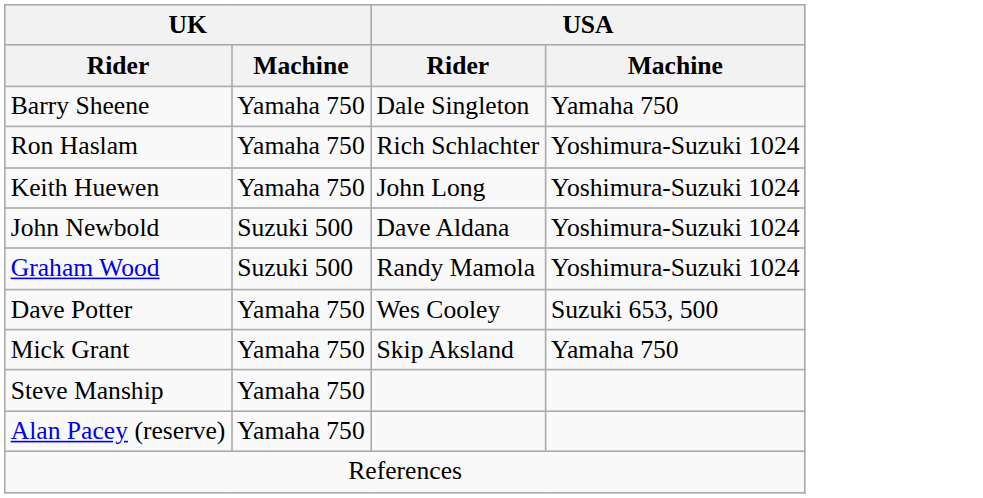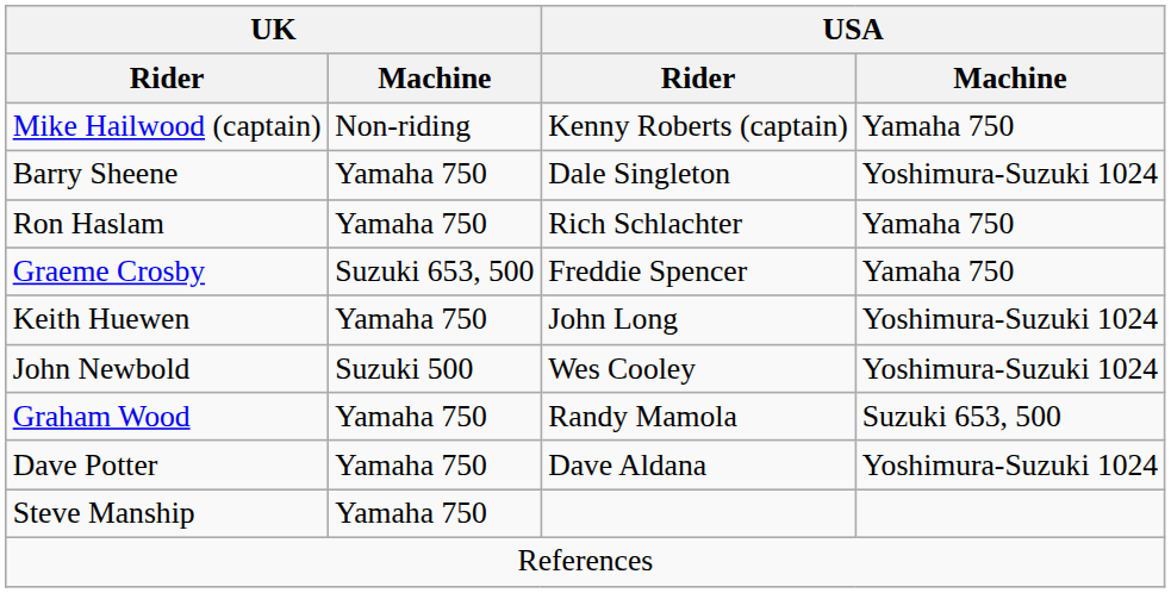+ row: Mike Hailwood (captain) | Non-riding | Kenny Roberts (captain) | Yamaha 750
Barry Sheene | USA / Machine: Yamaha 750 -> Yoshimura-Suzuki 1024
Ron Haslam | USA / Machine: Yoshimura-Suzuki 1024 -> Yamaha 750
+ row: Graeme Crosby | Suzuki 653, 500 | Freddie Spencer | Yamaha 750
John Newbold | USA / Rider: Dave Aldana -> Wes Cooley
Graham Wood | UK / Machine: Suzuki 500 -> Yamaha 750
Graham Wood | USA / Machine: Yoshimura-Suzuki 1024 -> Suzuki 653, 500
Dave Potter | USA / Rider: Wes Cooley -> Dave Aldana
Dave Potter | USA / Machine: Suzuki 653, 500 -> Yoshimura-Suzuki 1024
- row: Mick Grant | Yamaha 750 | Skip Aksland | Yamaha 750
- row: Alan Pacey (reserve) | Yamaha 750
